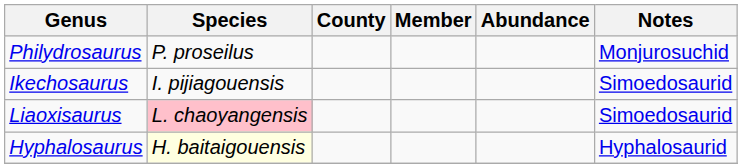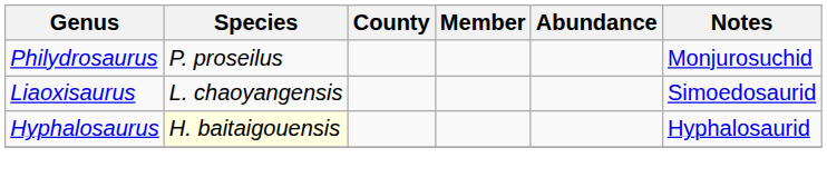- row: Ikechosaurus | I. pijiagouensis | Simoedosaurid
Liaoxisaurus | Species: pink background -> no background
